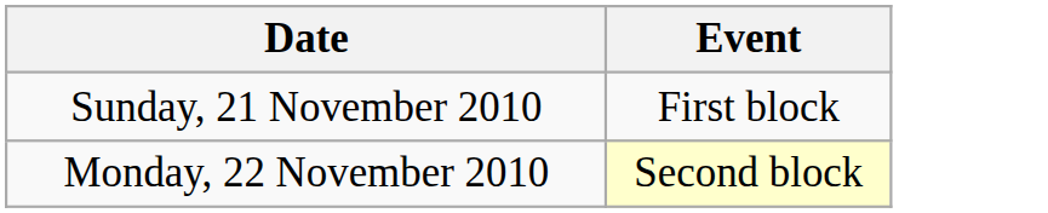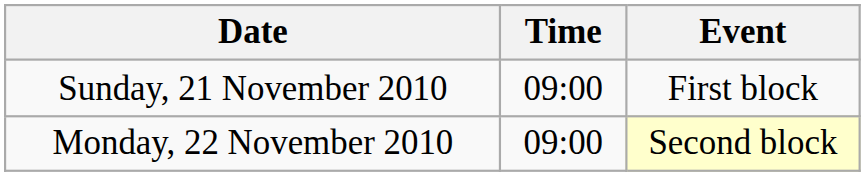+ column: Time | 09:00 | 09:00
